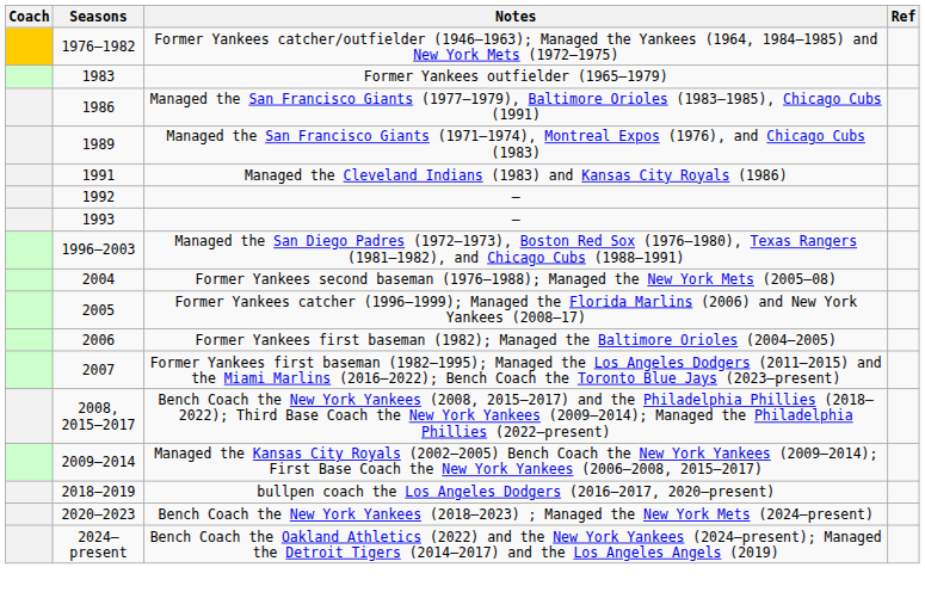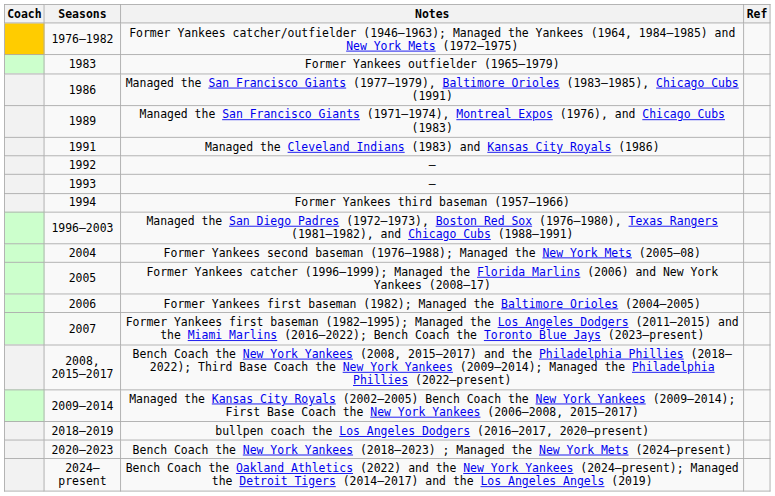+ row: 1994 | Former Yankees third baseman (1957–1966)
